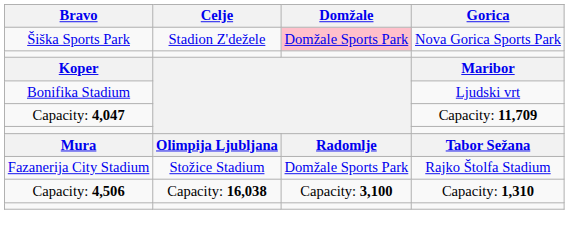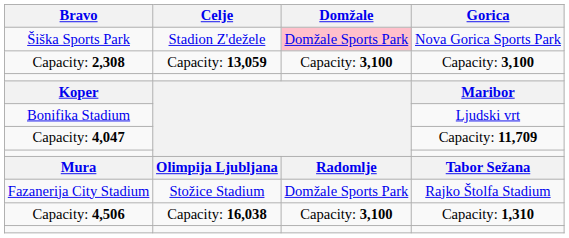+ row: Capacity: 2,308 | Capacity: 13,059 | Capacity: 3,100 | Capacity: 3,100
